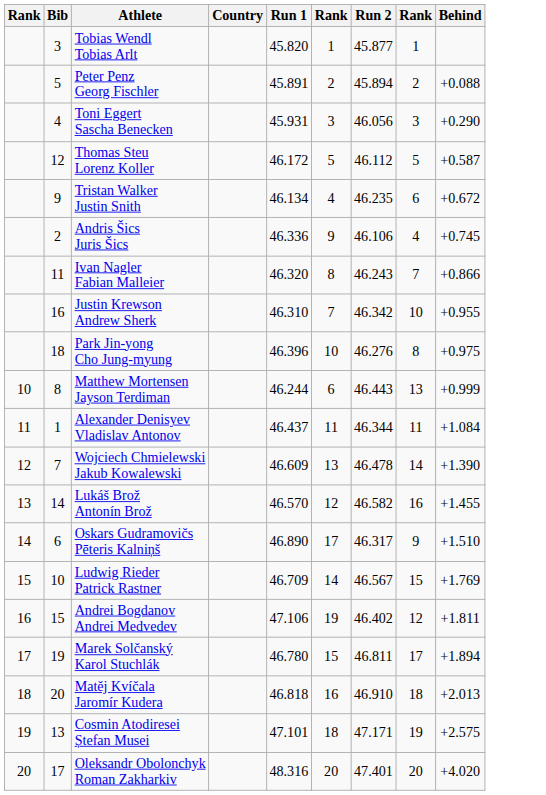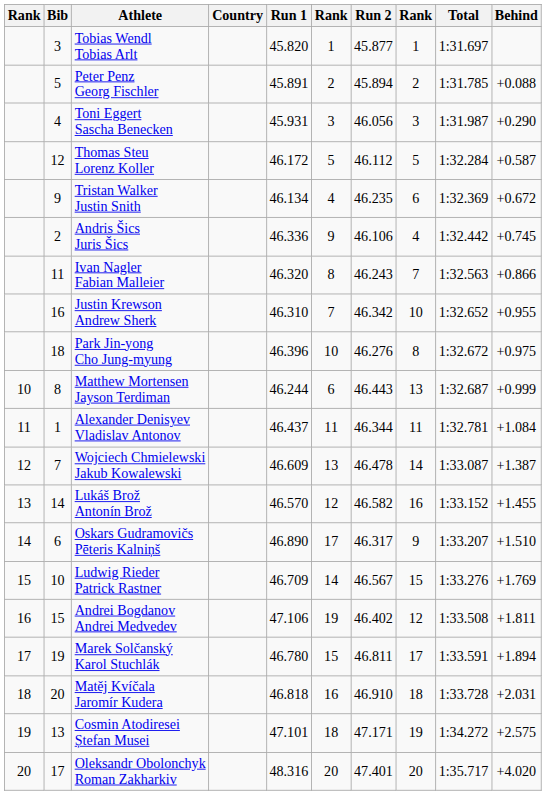+ column: Total | 1:31.697 | 1:31.785 | 1:31.987 | 1:32.284 | 1:32.369 | 1:32.442 | 1:32.563 | 1:32.652 | 1:32.672 | 1:32.687 | 1:32.781 | 1:33.087 | 1:33.152 | 1:33.207 | 1:33.276 | 1:33.508 | 1:33.591 | 1:33.728 | 1:34.272 | 1:35.717
Wojciech Chmielewski Jakub Kowalewski | Behind: +1.390 -> +1.387
Matěj Kvíčala Jaromír Kudera | Behind: +2.013 -> +2.031
